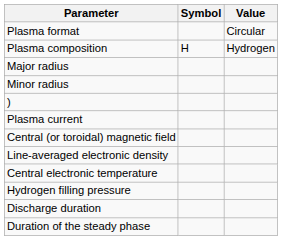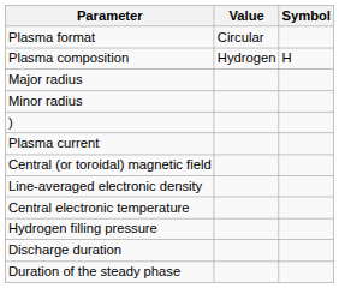columns swapped: Symbol <-> Value
